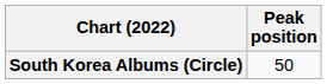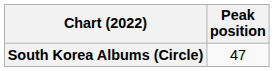South Korea Albums (Circle) | Peak position: 50 -> 47
